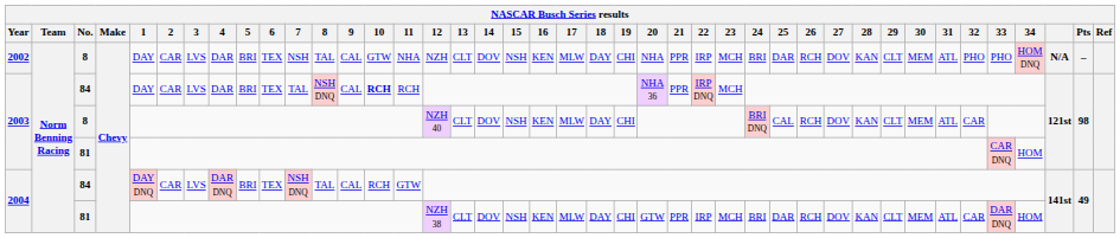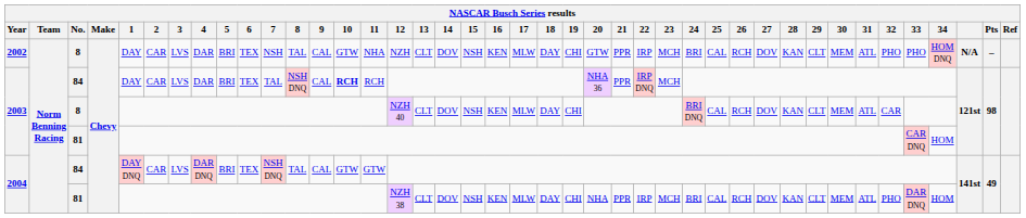2002 | 20: NHA -> GTW
2002 | 25: DAR -> CAL
2004 / 84 | 10: RCH -> GTW
2004 / 81 | 20: GTW -> NHA
2004 / 81 | 25: DAR -> CAL
2004 / 81 | 32: CAR -> PHO
